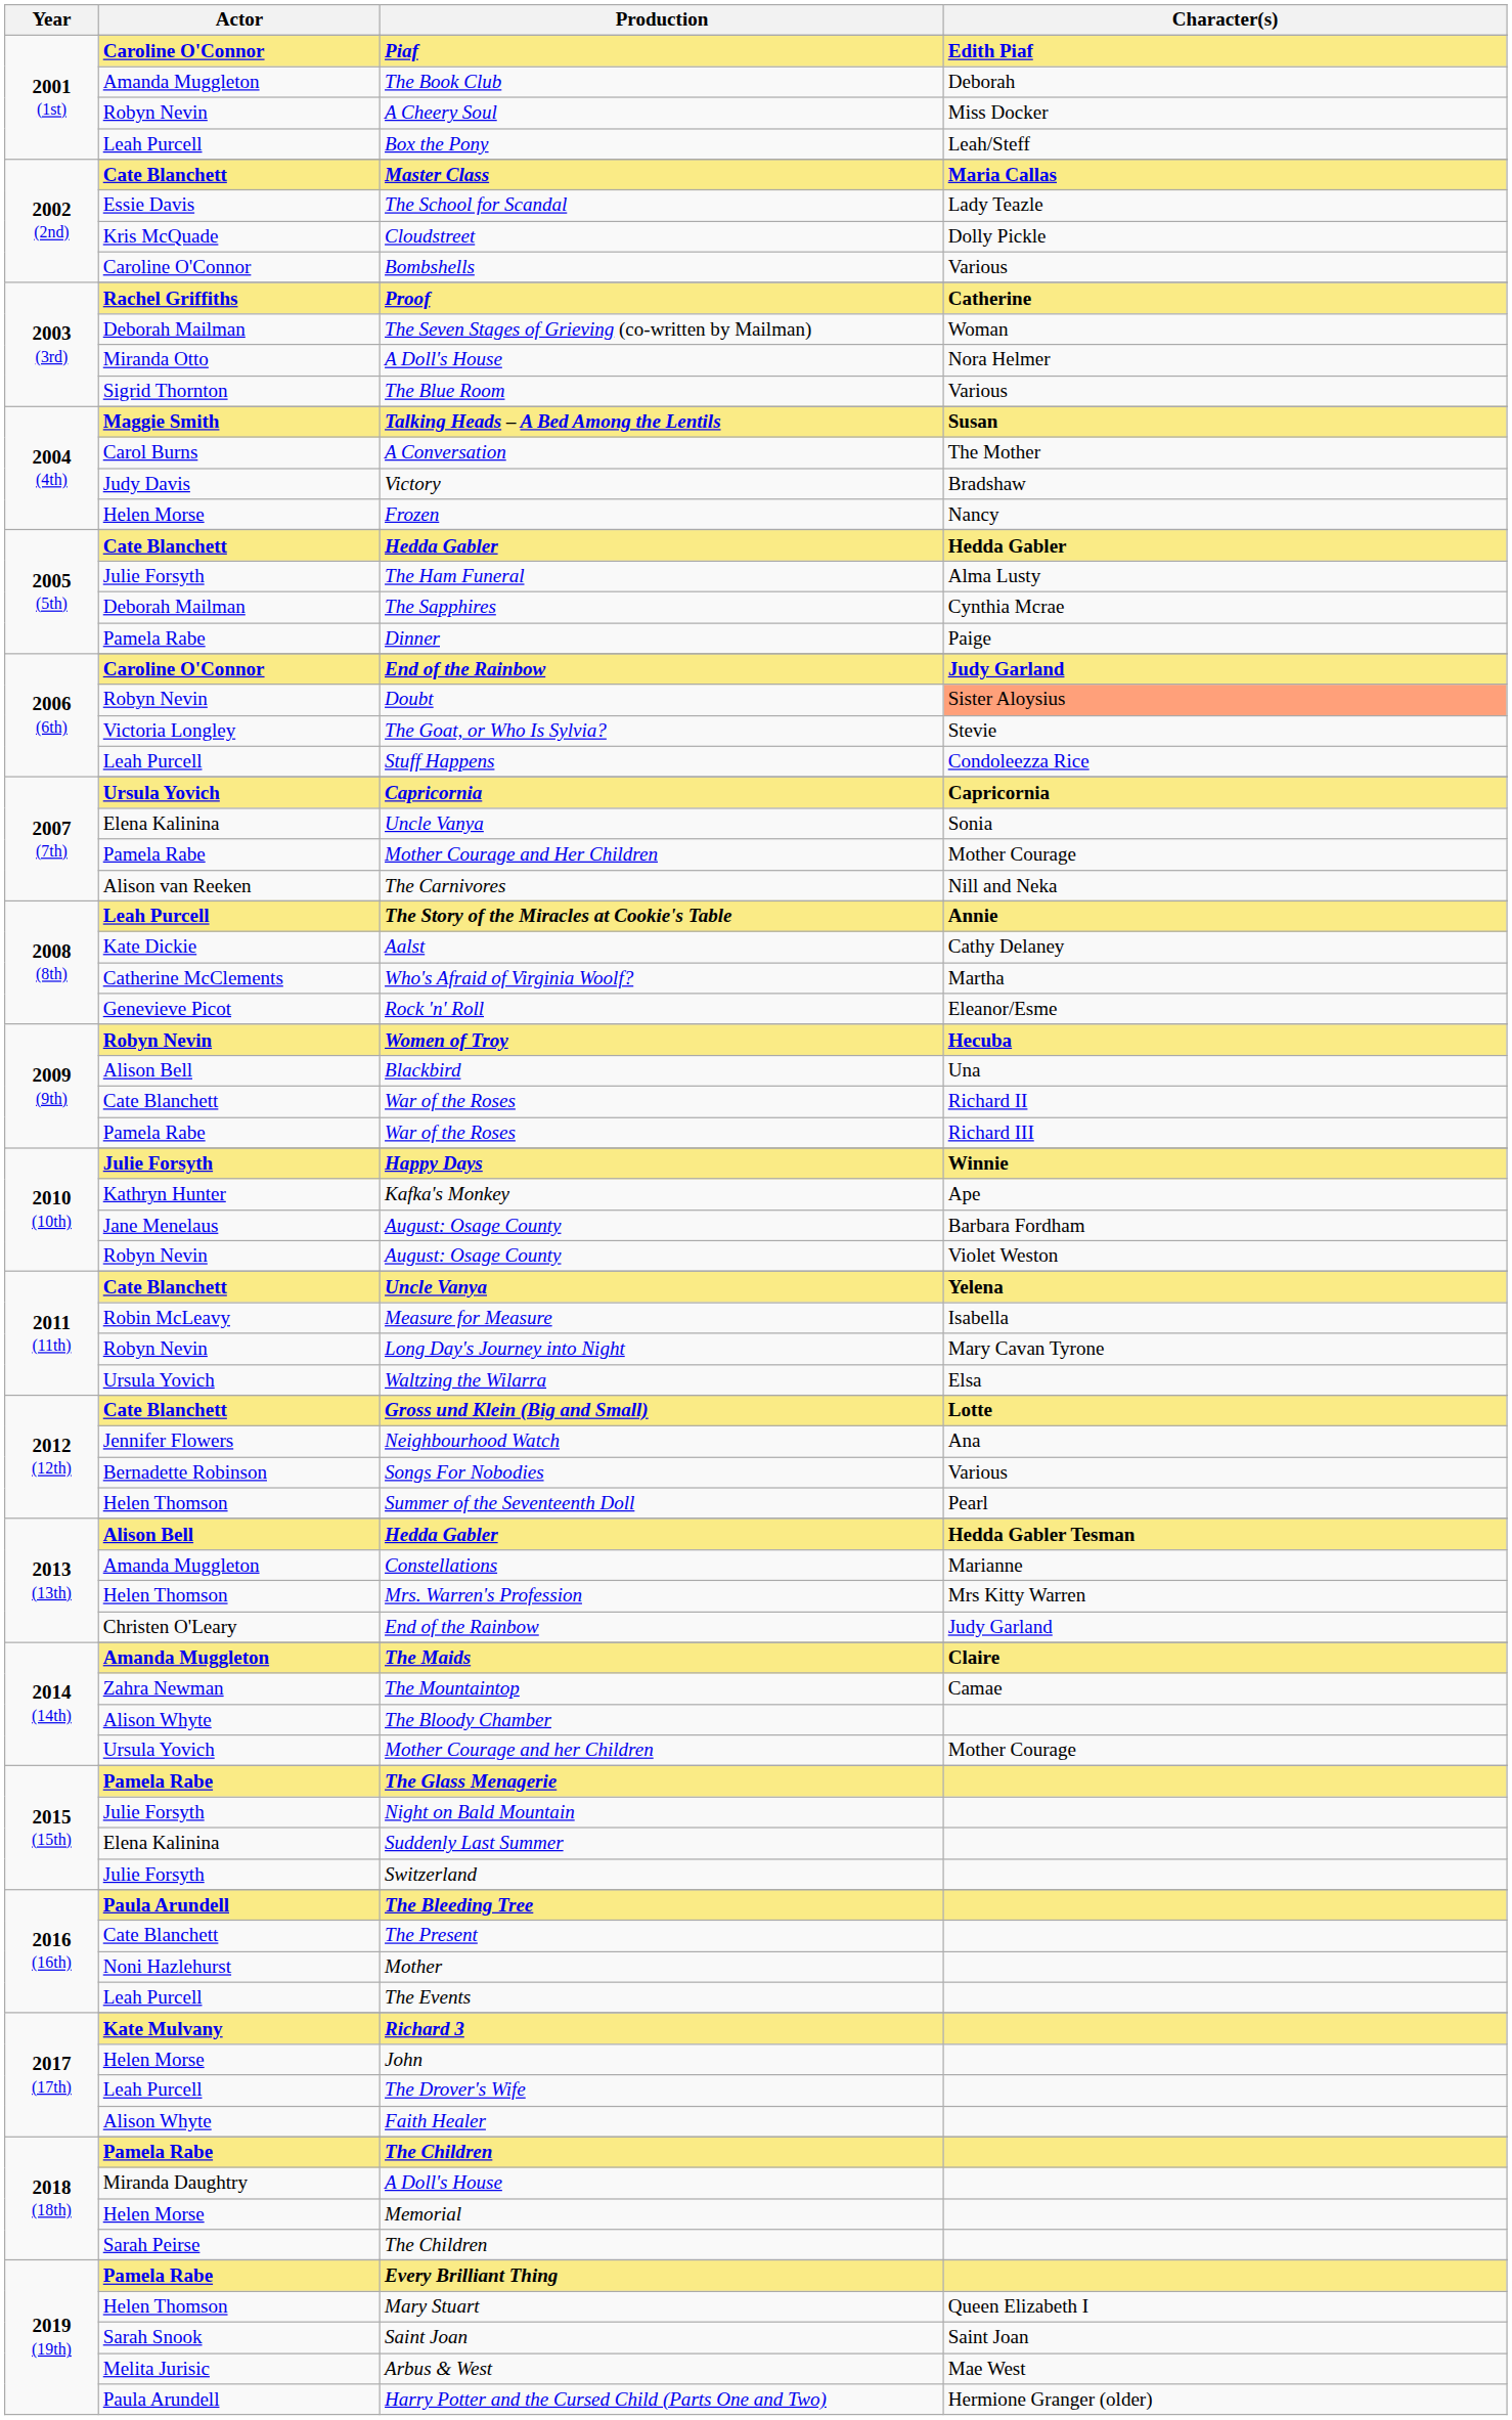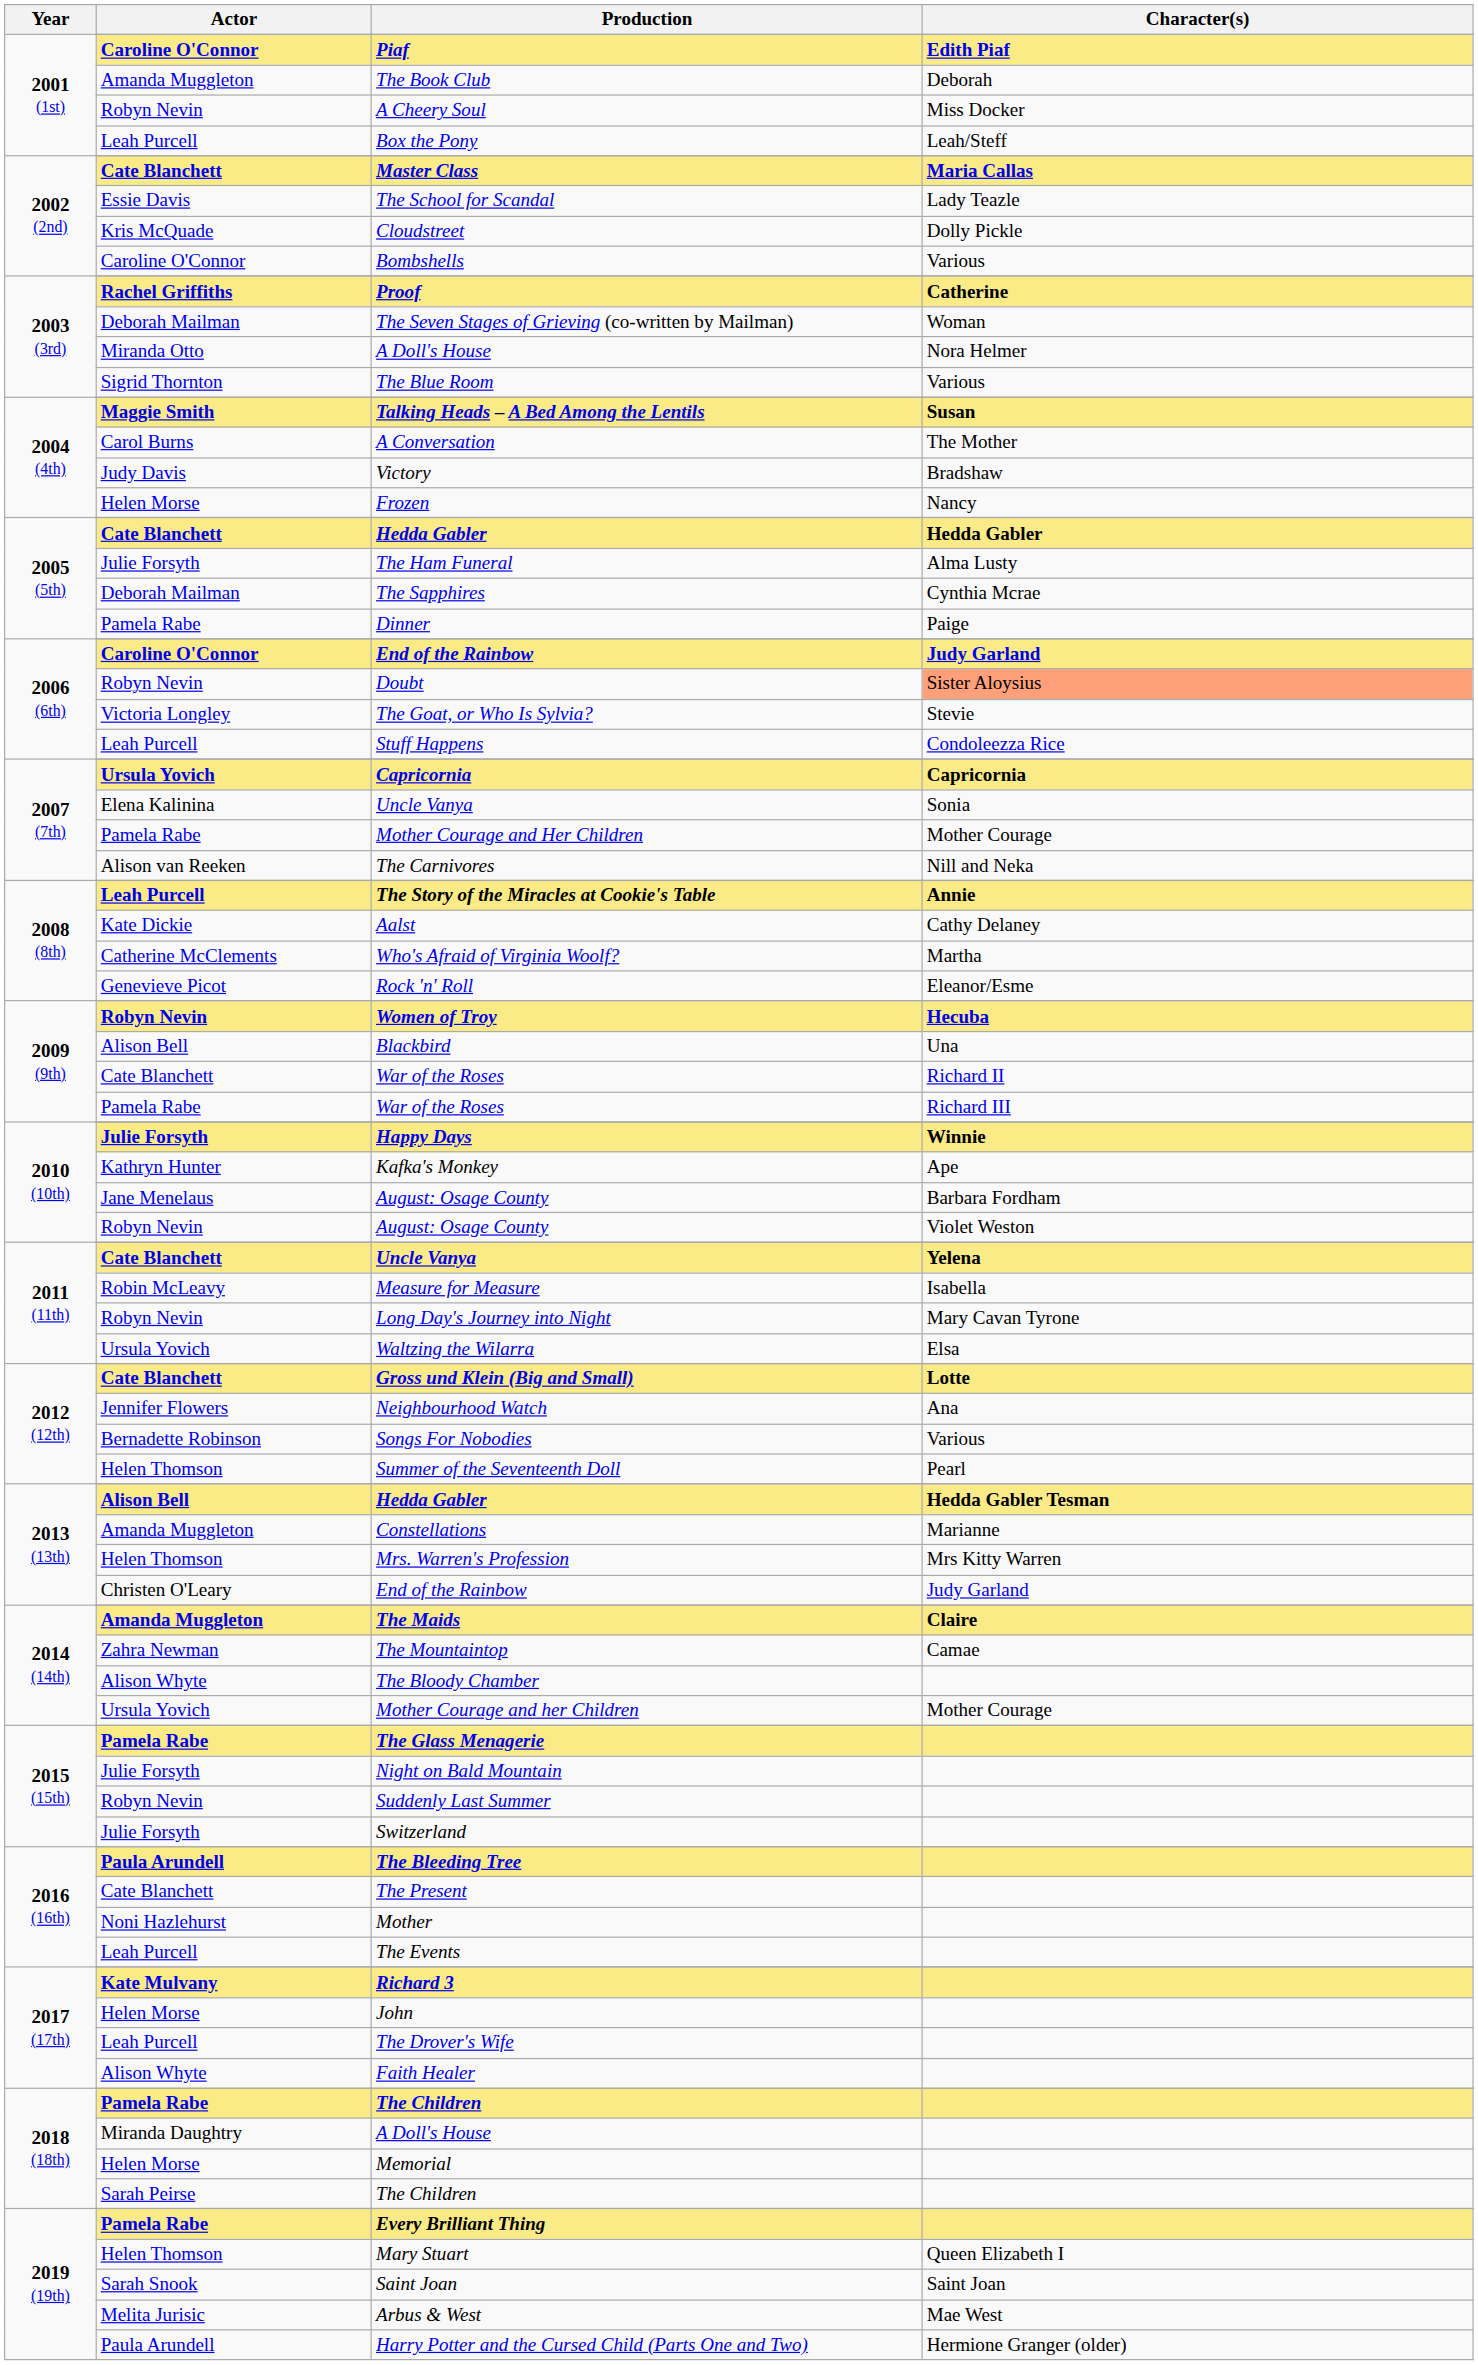Suddenly Last Summer | Actor: Elena Kalinina -> Robyn Nevin
